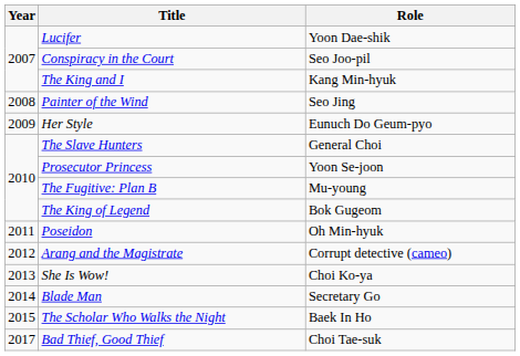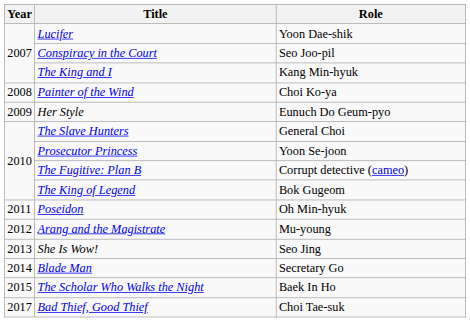Painter of the Wind | Role: Seo Jing -> Choi Ko-ya
The Fugitive: Plan B | Role: Mu-young -> Corrupt detective (cameo)
Arang and the Magistrate | Role: Corrupt detective (cameo) -> Mu-young
She Is Wow! | Role: Choi Ko-ya -> Seo Jing
